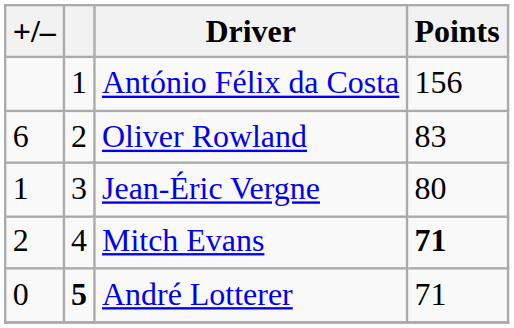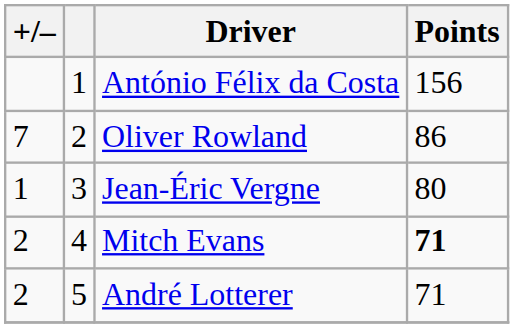Oliver Rowland | +/–: 6 -> 7
Oliver Rowland | Points: 83 -> 86
André Lotterer | +/–: 0 -> 2
André Lotterer | column 2: bold -> normal
